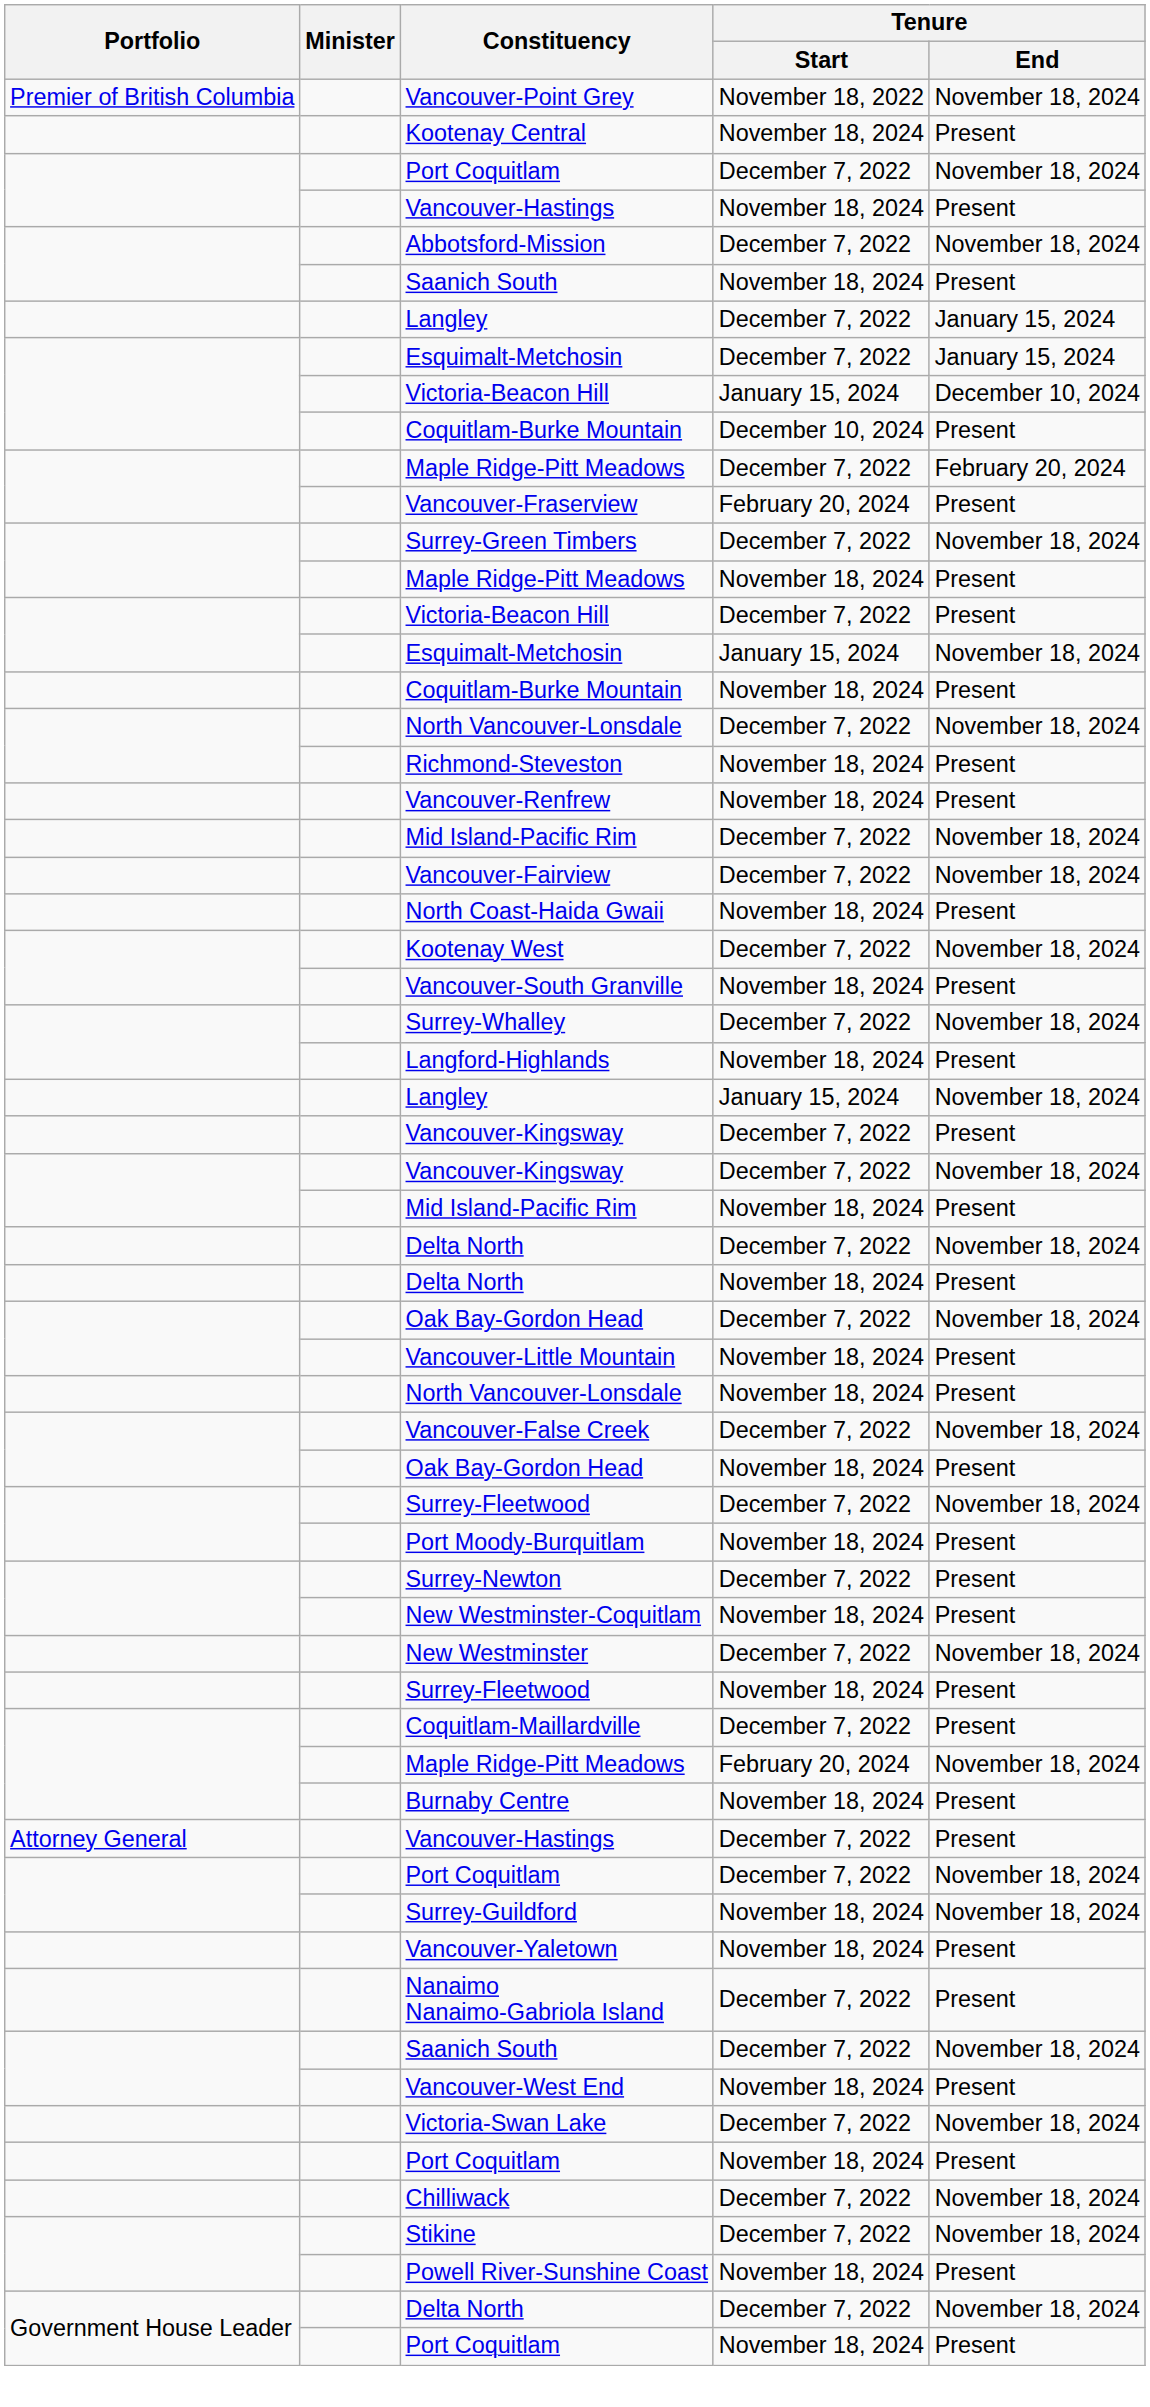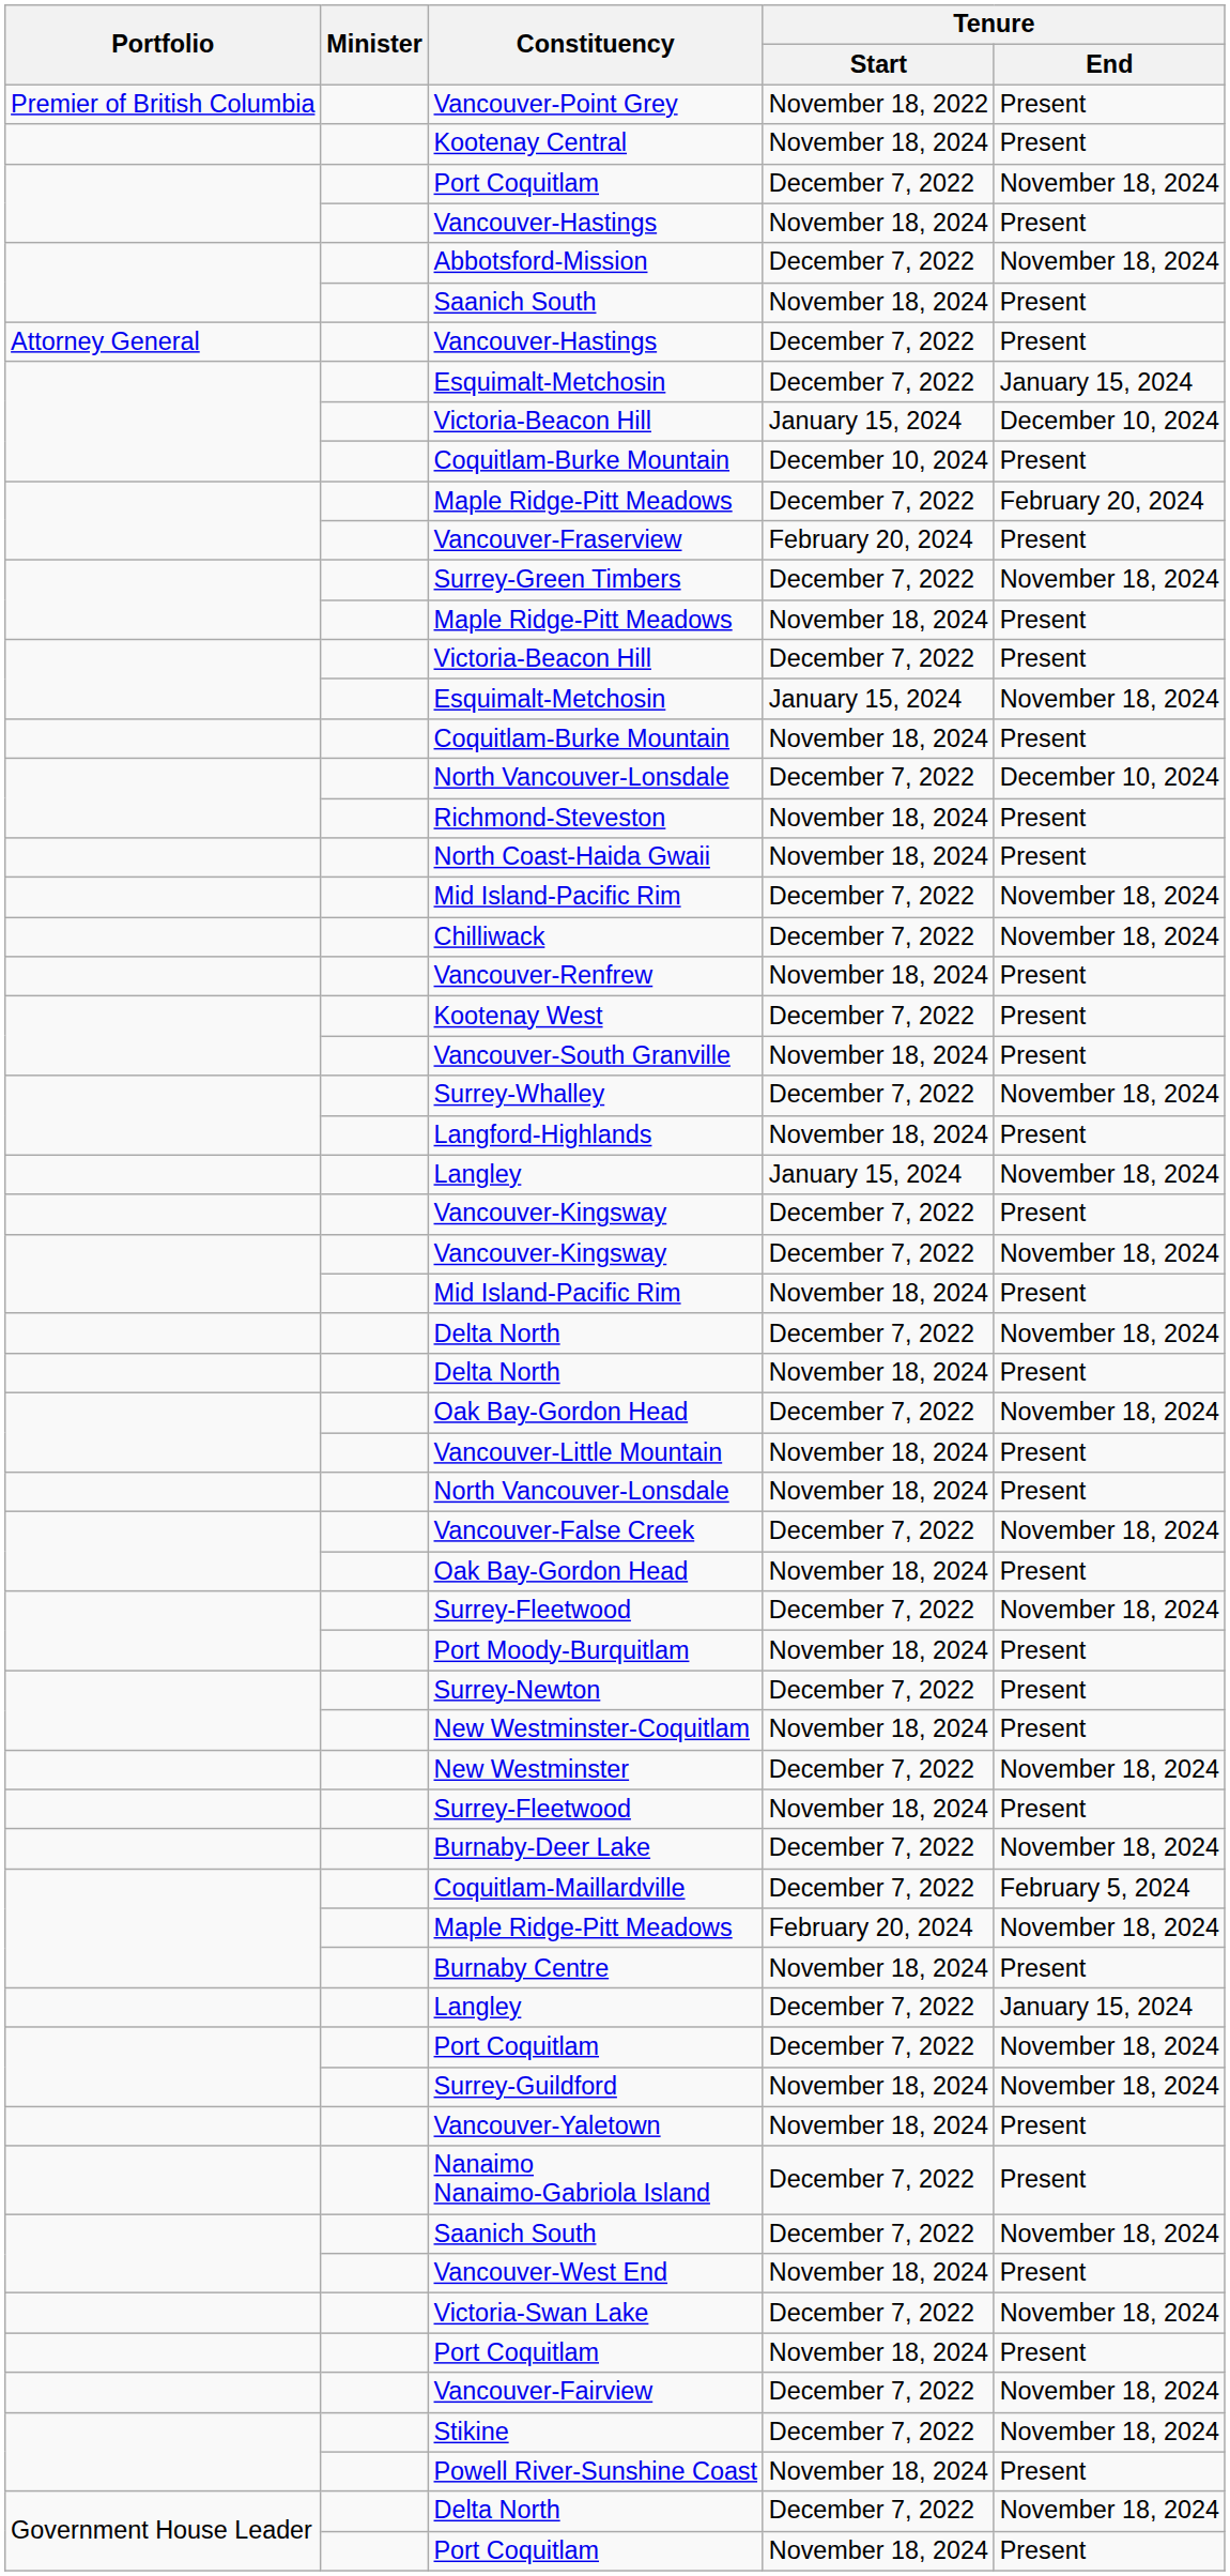Vancouver-Point Grey | Tenure / End: November 18, 2024 -> Present
rows swapped: Vancouver-Hastings / December 7, 2022 <-> Langley / December 7, 2022
North Vancouver-Lonsdale / December 7, 2022 | Tenure / End: November 18, 2024 -> December 10, 2024
rows swapped: Vancouver-Renfrew <-> North Coast-Haida Gwaii
rows swapped: Vancouver-Fairview <-> Chilliwack
Kootenay West | Tenure / End: November 18, 2024 -> Present
+ row: Burnaby-Deer Lake | December 7, 2022 | November 18, 2024
Coquitlam-Maillardville | Tenure / End: Present -> February 5, 2024
